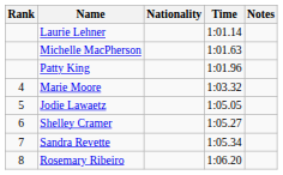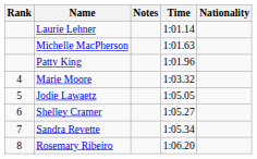columns swapped: Nationality <-> Notes
